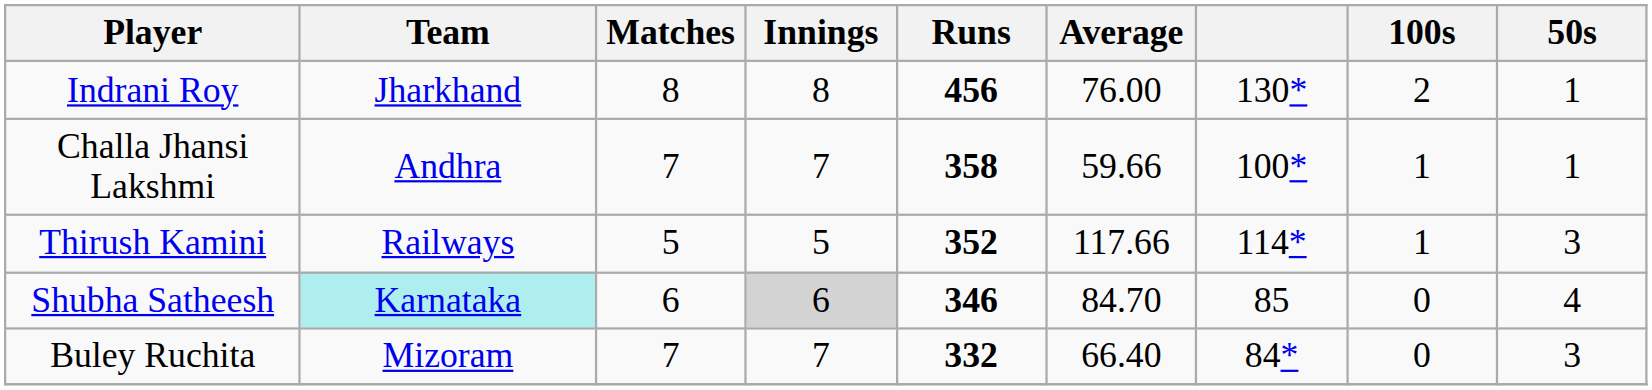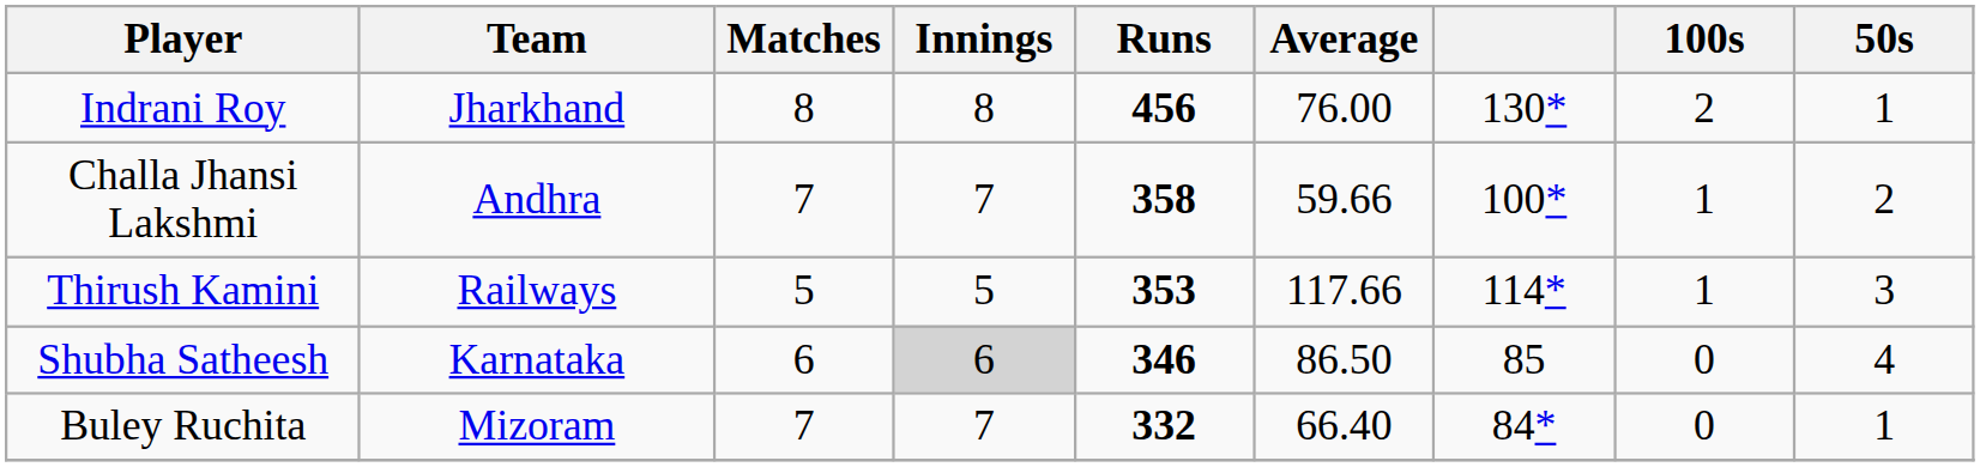Challa Jhansi Lakshmi | 50s: 1 -> 2
Thirush Kamini | Runs: 352 -> 353
Shubha Satheesh | Team: paleturquoise background -> no background
Shubha Satheesh | Average: 84.70 -> 86.50
Buley Ruchita | 50s: 3 -> 1
